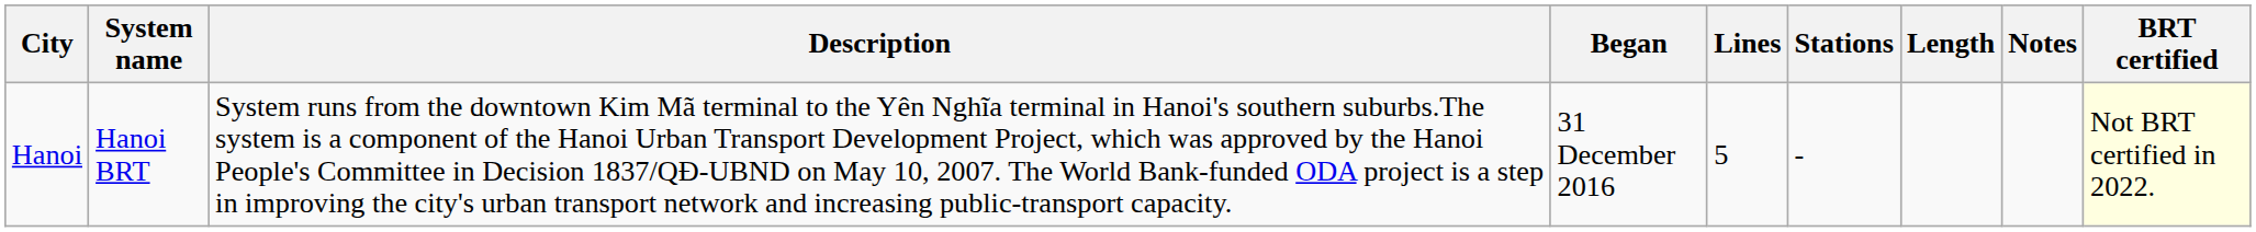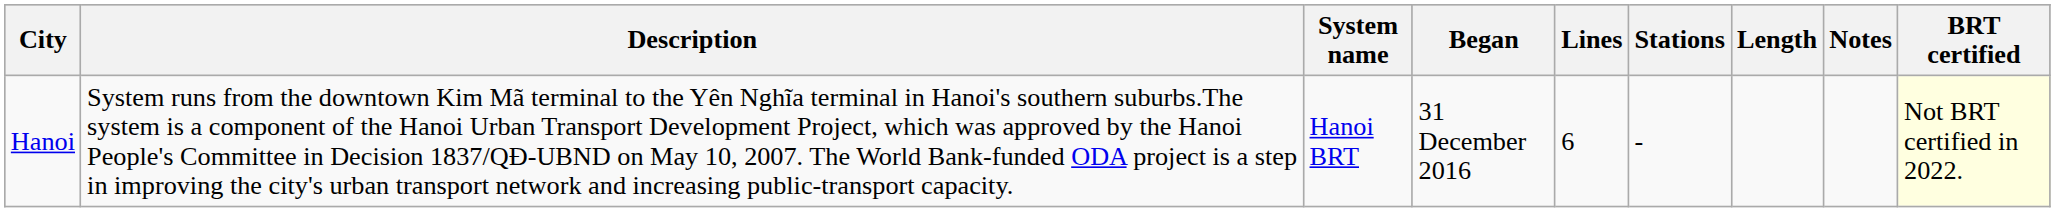columns swapped: System name <-> Description
Hanoi | Lines: 5 -> 6
